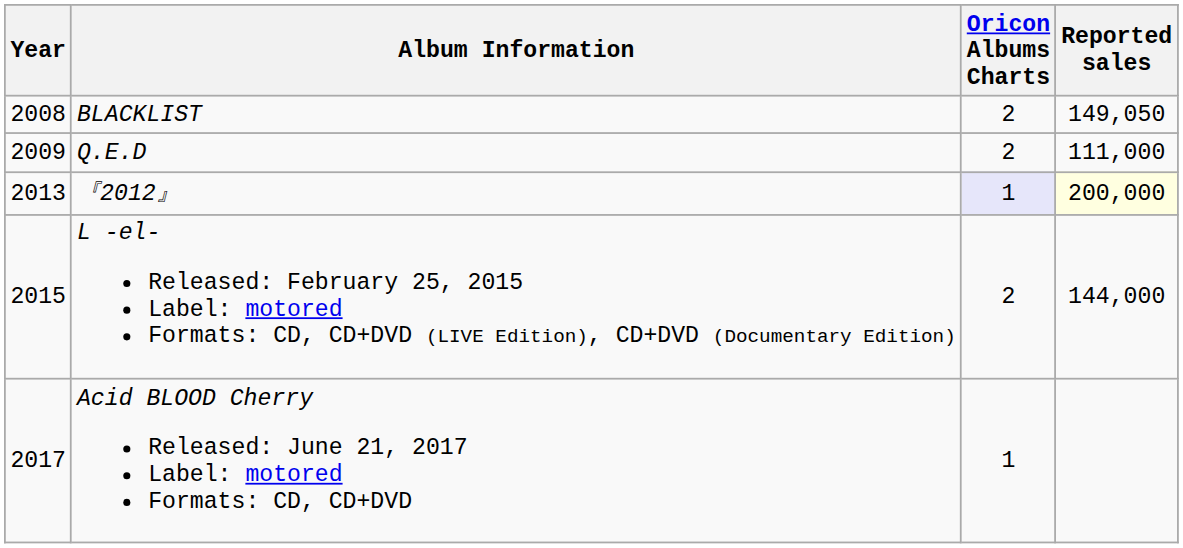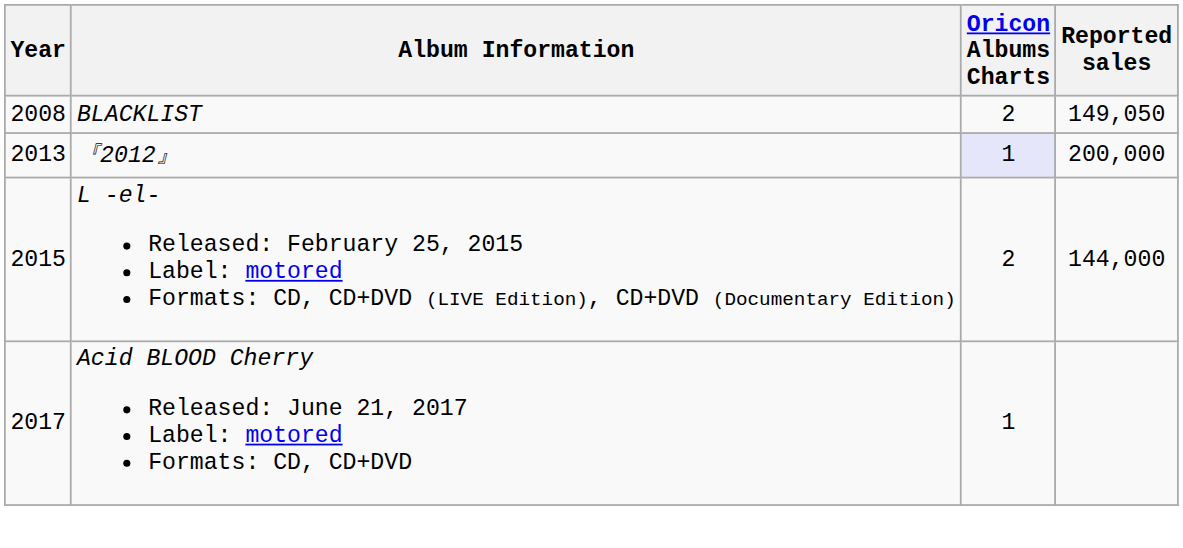- row: 2009 | Q.E.D | 2 | 111,000
『2012』 | Reported sales: lightyellow background -> no background
